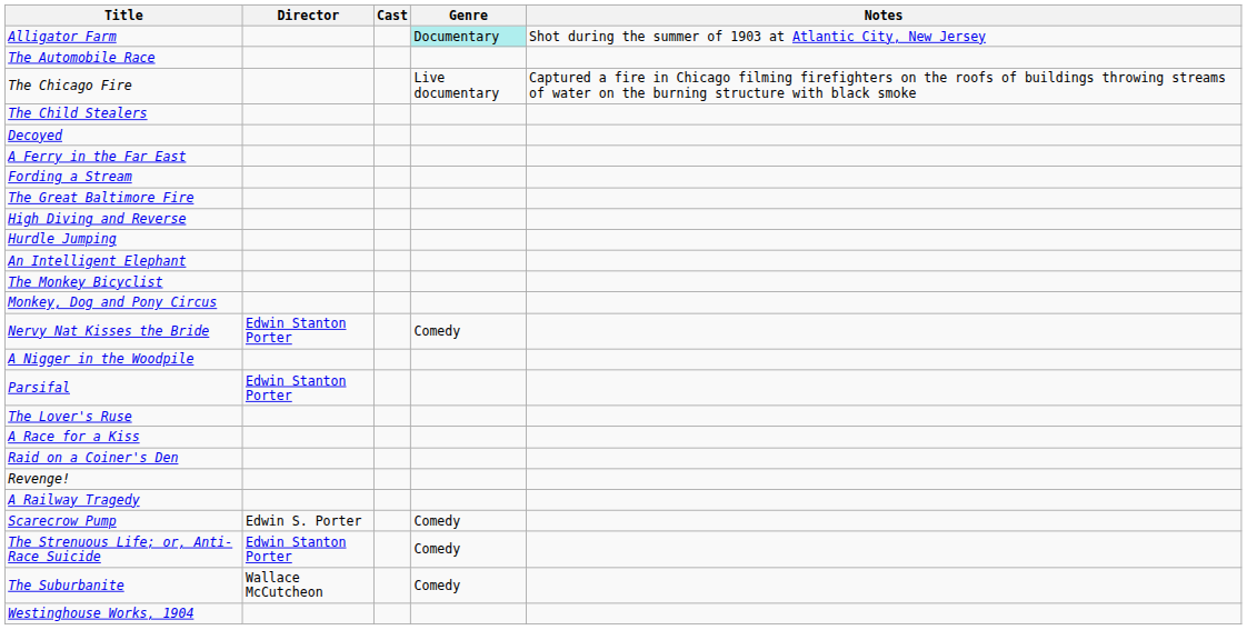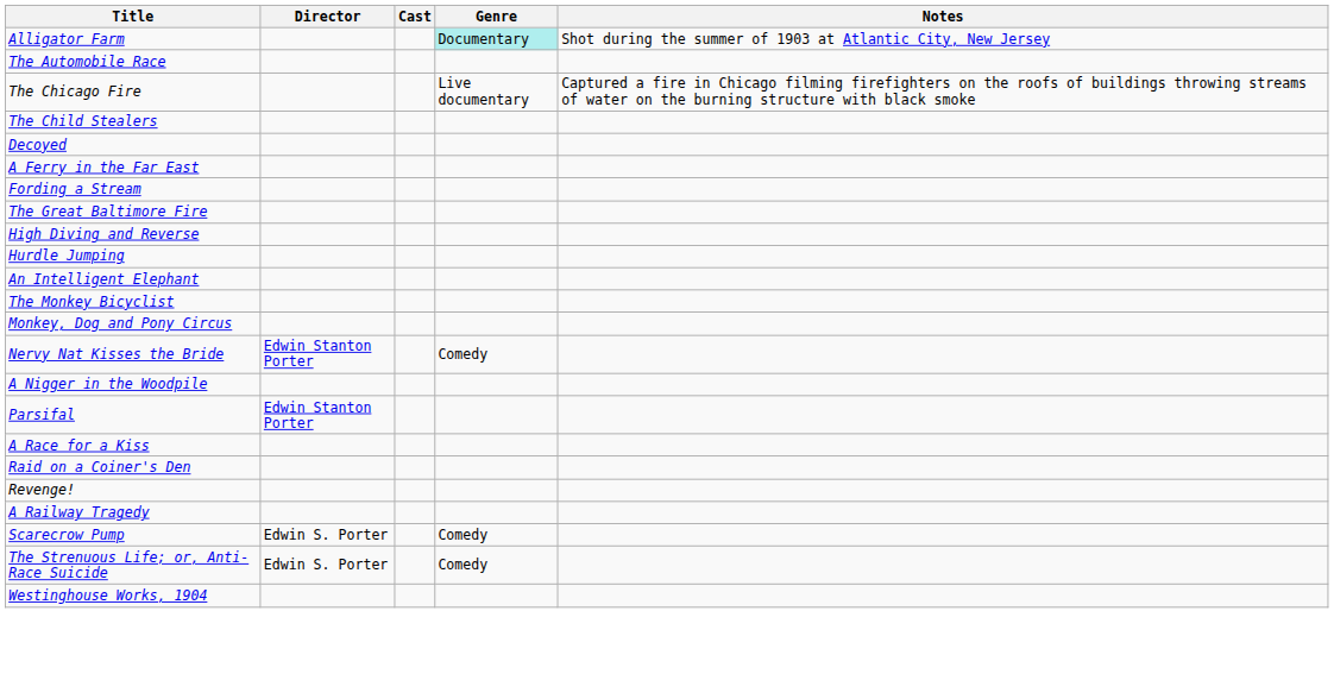- row: The Lover's Ruse
The Strenuous Life; or, Anti-Race Suicide | Director: Edwin Stanton Porter -> Edwin S. Porter
- row: The Suburbanite | Wallace McCutcheon | Comedy
